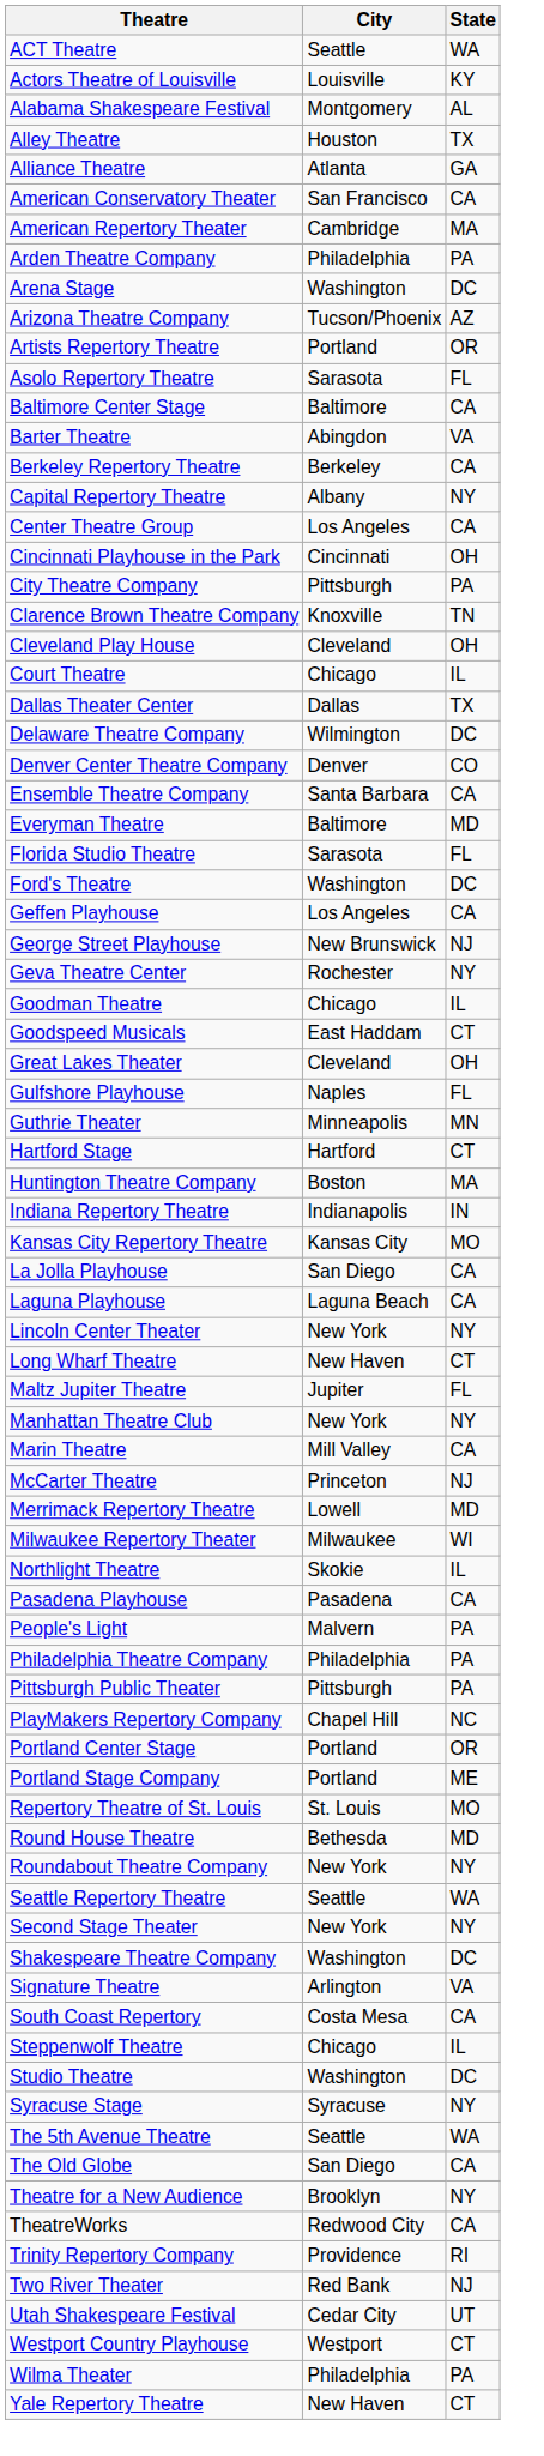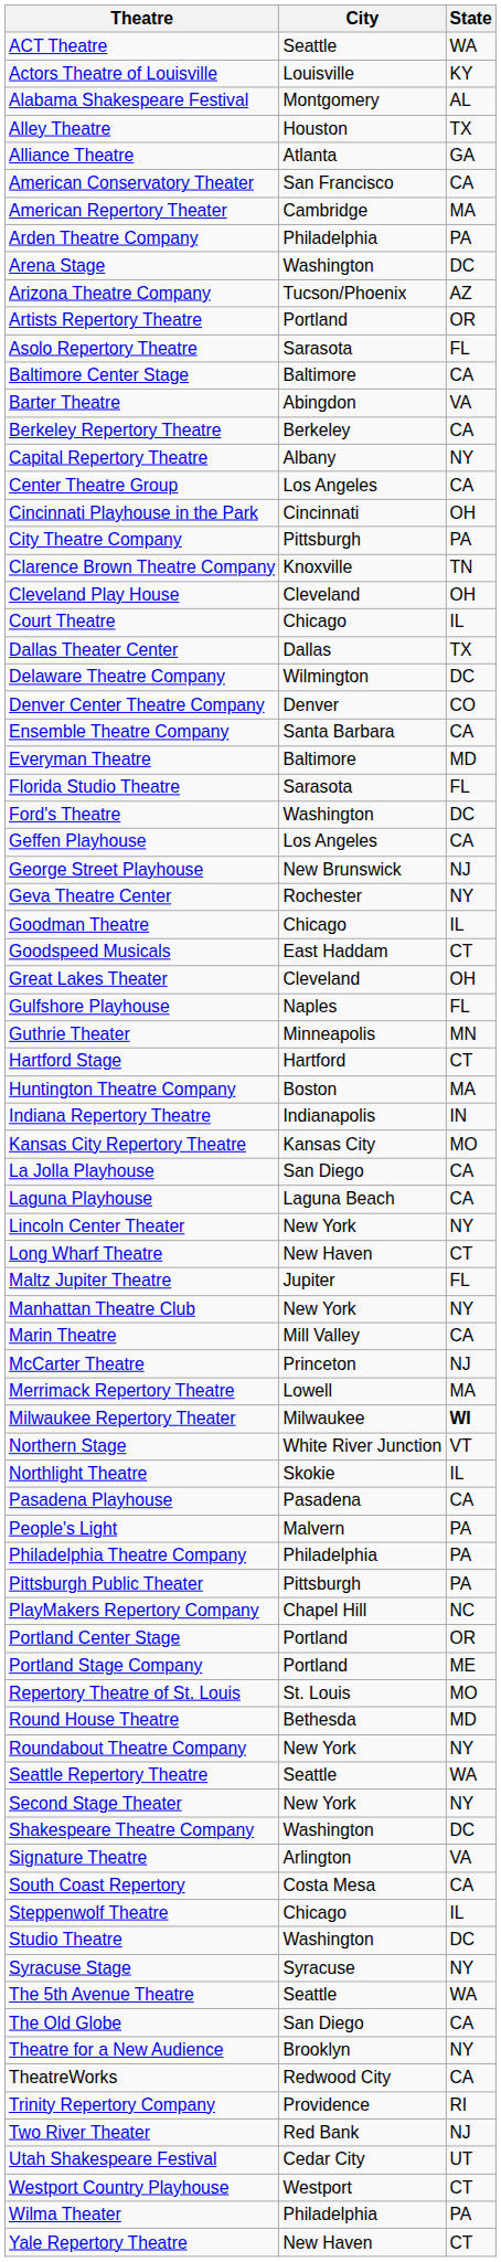Merrimack Repertory Theatre | State: MD -> MA
Milwaukee Repertory Theater | State: normal -> bold
+ row: Northern Stage | White River Junction | VT
